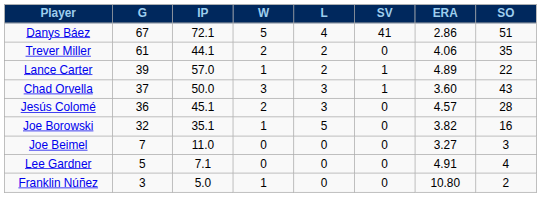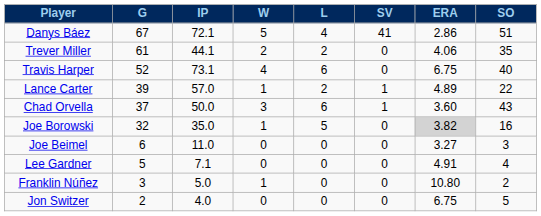+ row: Travis Harper | 52 | 73.1 | 4 | 6 | 0 | 6.75 | 40
Chad Orvella | L: 3 -> 6
- row: Jesús Colomé | 36 | 45.1 | 2 | 3 | 0 | 4.57 | 28
Joe Borowski | IP: 35.1 -> 35.0
Joe Borowski | ERA: no background -> lightgrey background
Joe Beimel | G: 7 -> 6
+ row: Jon Switzer | 2 | 4.0 | 0 | 0 | 0 | 6.75 | 5
